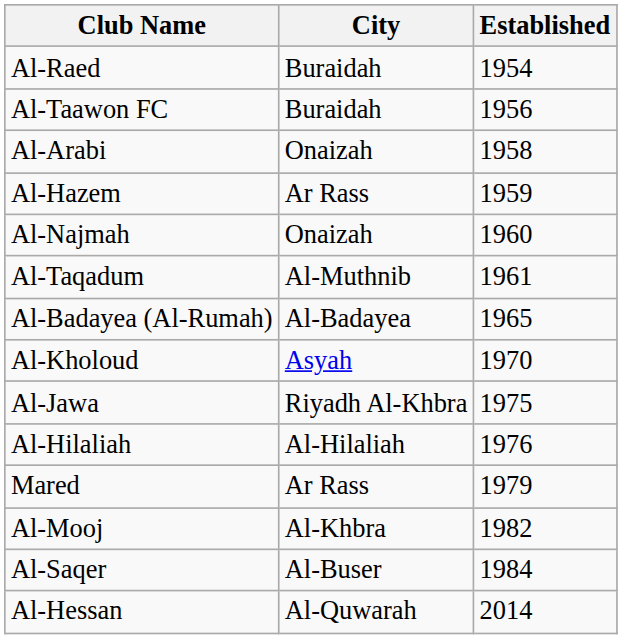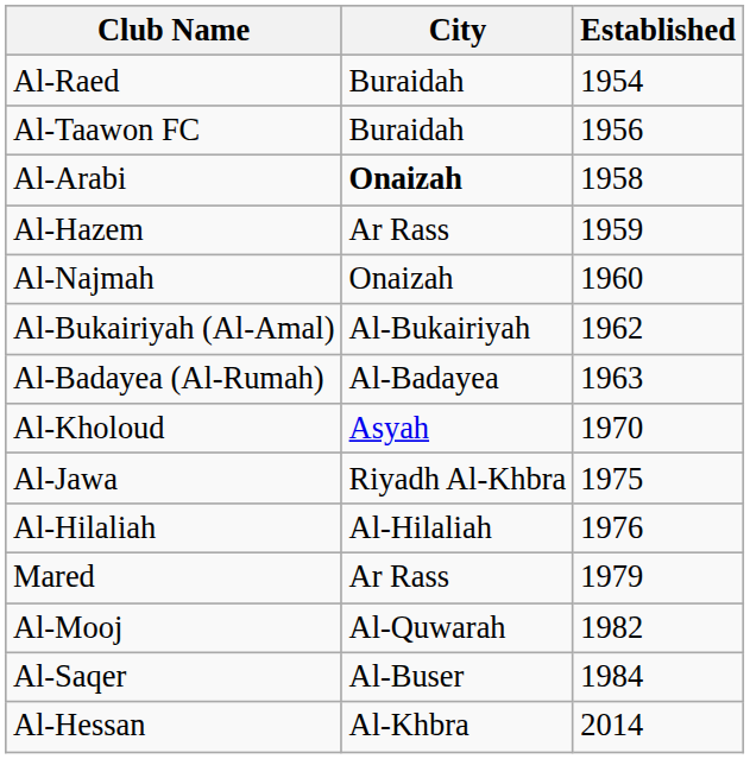Al-Arabi | City: normal -> bold
- row: Al-Taqadum | Al-Muthnib | 1961
+ row: Al-Bukairiyah (Al-Amal) | Al-Bukairiyah | 1962
Al-Badayea (Al-Rumah) | Established: 1965 -> 1963
Al-Mooj | City: Al-Khbra -> Al-Quwarah
Al-Hessan | City: Al-Quwarah -> Al-Khbra
